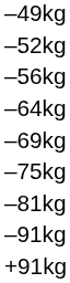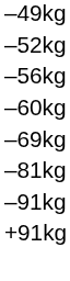+ row: –60kg
- row: –64kg
- row: –75kg
